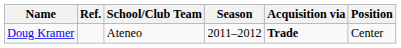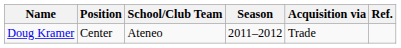columns swapped: Position <-> Ref.
Doug Kramer | Acquisition via: bold -> normal
